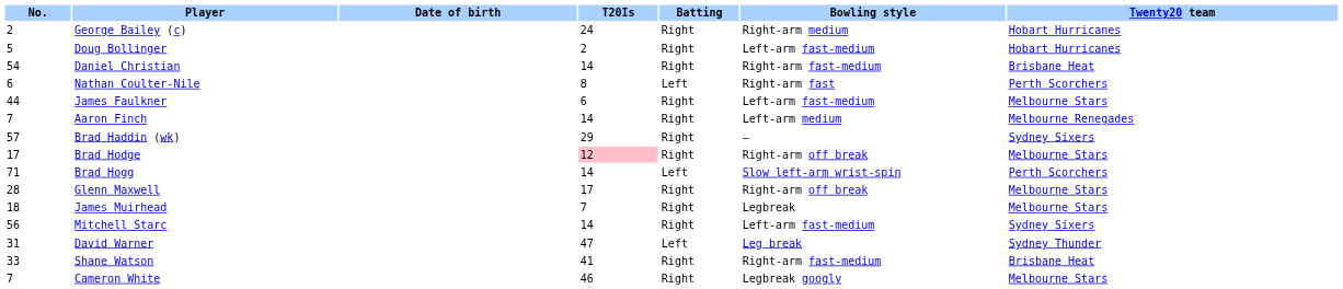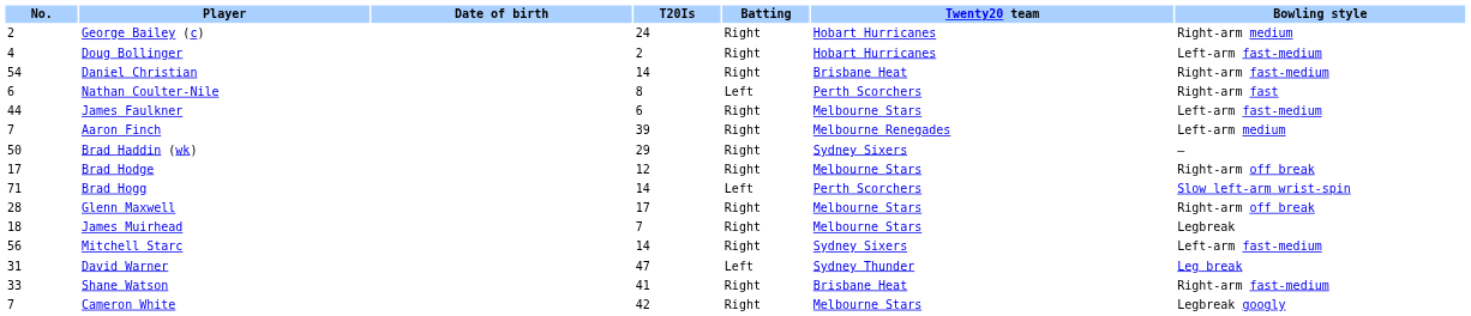columns swapped: Bowling style <-> Twenty20 team
Doug Bollinger | No.: 5 -> 4
Aaron Finch | T20Is: 14 -> 39
Brad Haddin (wk) | No.: 57 -> 50
Brad Hodge | T20Is: pink background -> no background
Cameron White | T20Is: 46 -> 42
